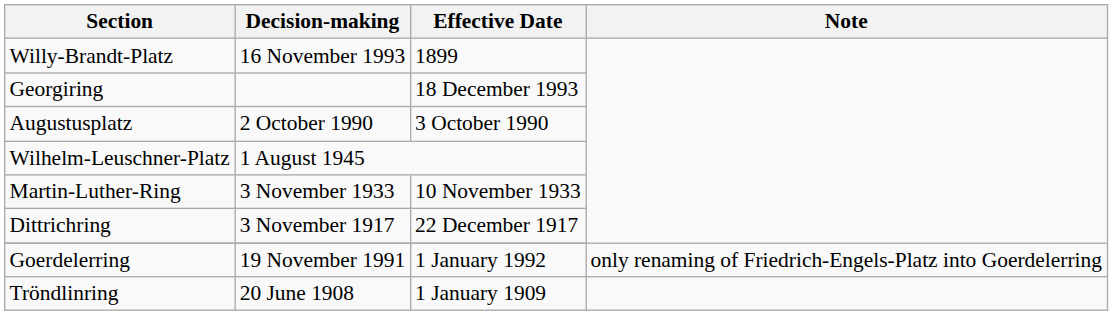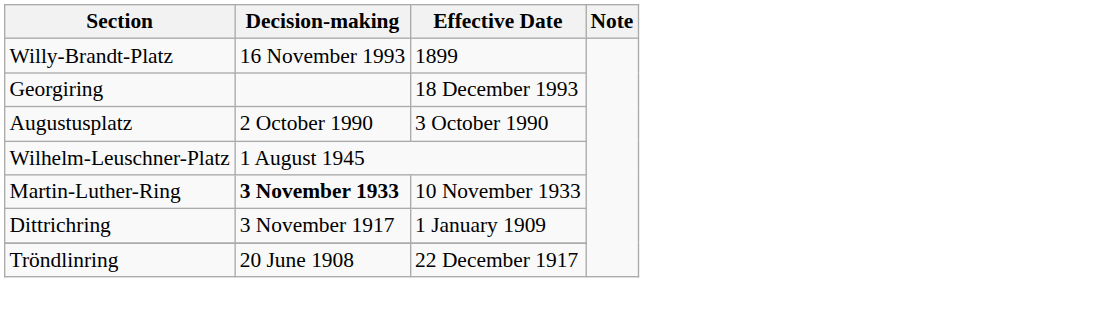Martin-Luther-Ring | Decision-making: normal -> bold
Dittrichring | Effective Date: 22 December 1917 -> 1 January 1909
- row: Goerdelerring | 19 November 1991 | 1 January 1992 | only renaming of Friedrich-Engels-Platz into Goerdelerring
Tröndlinring | Effective Date: 1 January 1909 -> 22 December 1917
